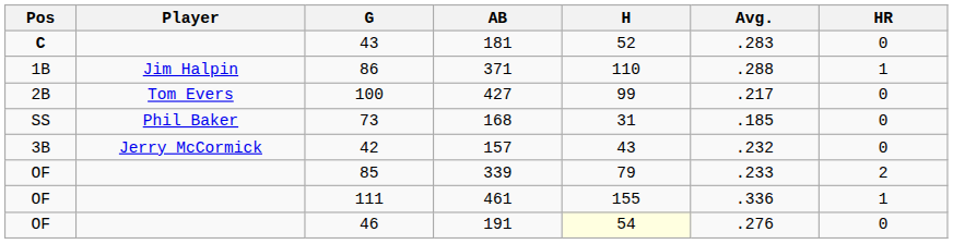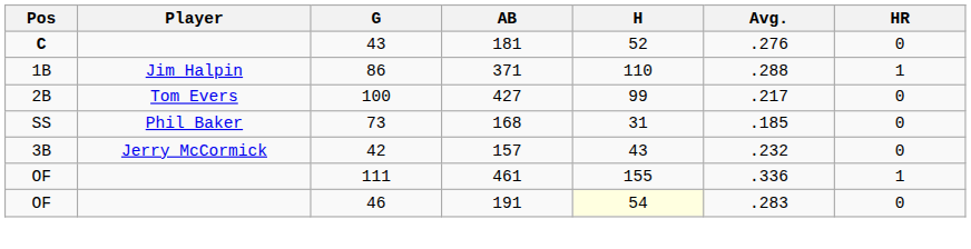181 | Avg.: .283 -> .276
- row: OF | 85 | 339 | 79 | .233 | 2
191 | Avg.: .276 -> .283
